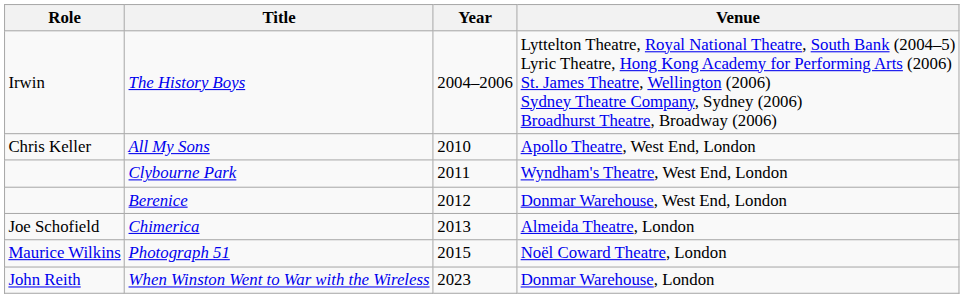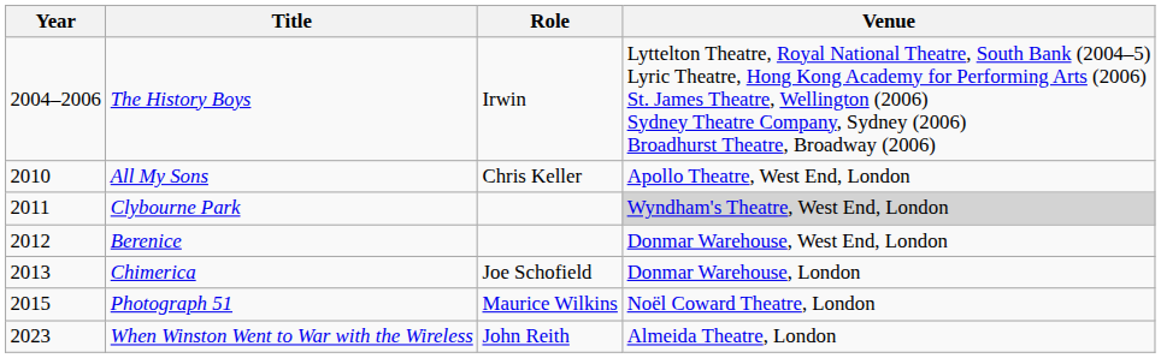columns swapped: Year <-> Role
Clybourne Park | Venue: no background -> lightgrey background
Chimerica | Venue: Almeida Theatre, London -> Donmar Warehouse, London
When Winston Went to War with the Wireless | Venue: Donmar Warehouse, London -> Almeida Theatre, London
